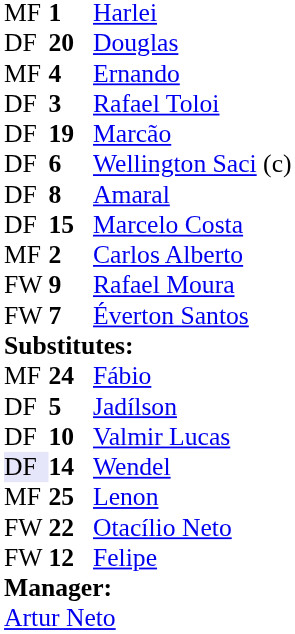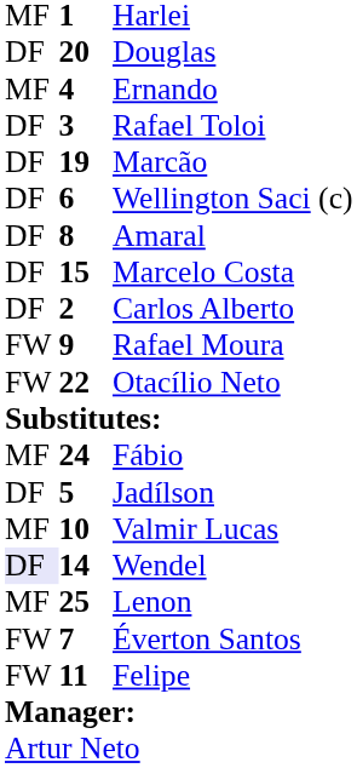Carlos Alberto | column 1: MF -> DF
rows swapped: Otacílio Neto <-> Éverton Santos
Valmir Lucas | column 1: DF -> MF
Felipe | column 2: 12 -> 11
